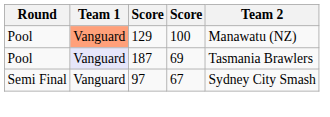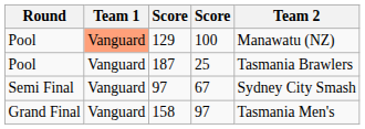187 | Team 1: lavender background -> no background
187 | column 4: 69 -> 25
+ row: Grand Final | Vanguard | 158 | 97 | Tasmania Men's
